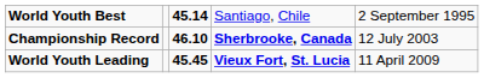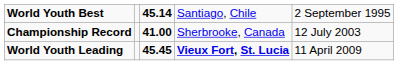Championship Record | column 3: 46.10 -> 41.00
Championship Record | column 4: bold -> normal
